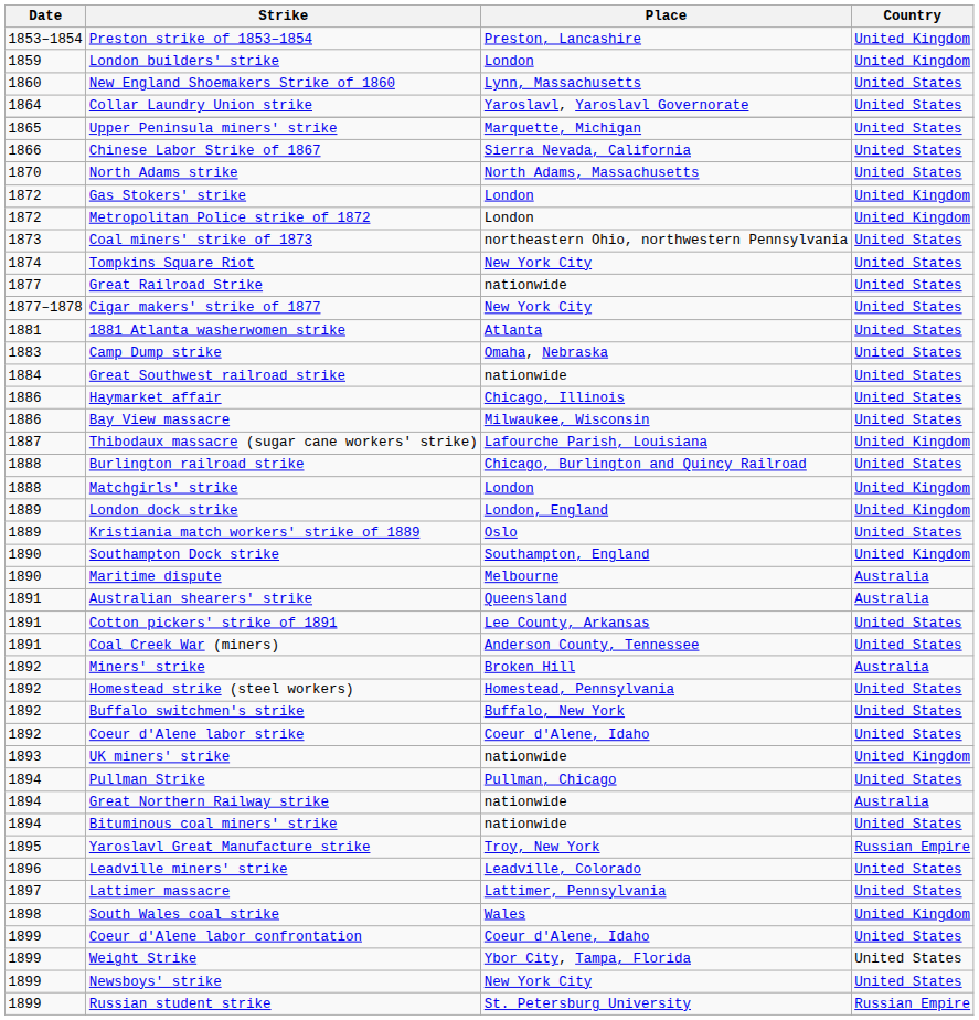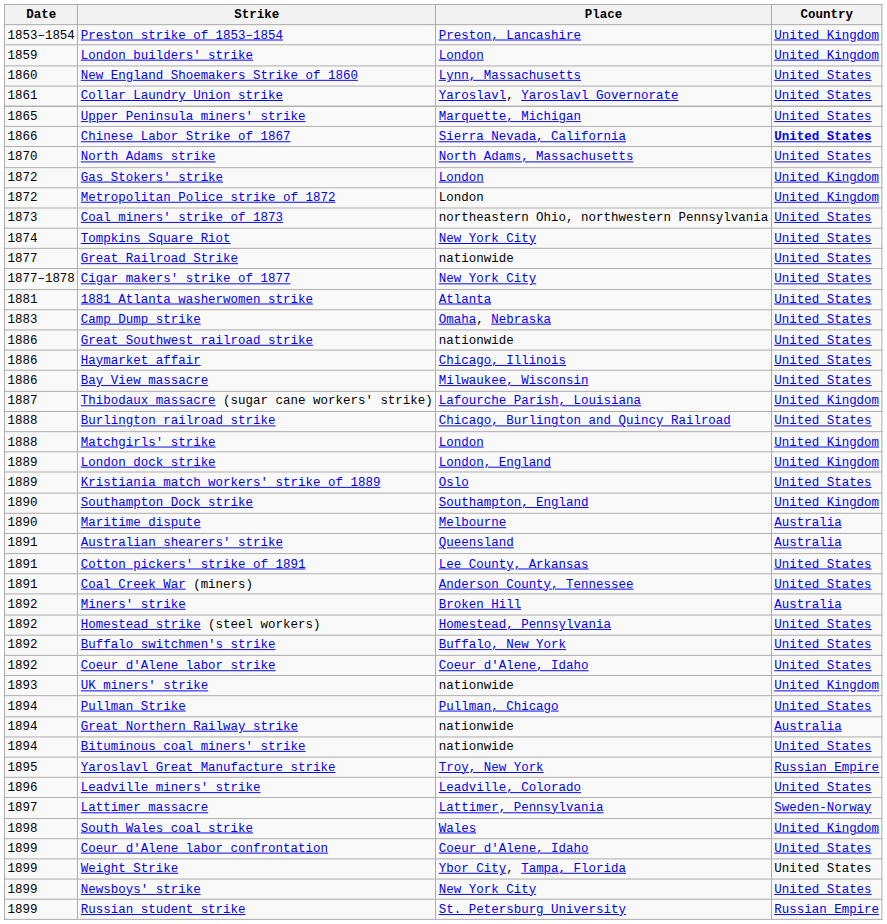Collar Laundry Union strike | Date: 1864 -> 1861
Chinese Labor Strike of 1867 | Country: normal -> bold
Great Southwest railroad strike | Date: 1884 -> 1886
Lattimer massacre | Country: United States -> Sweden-Norway
